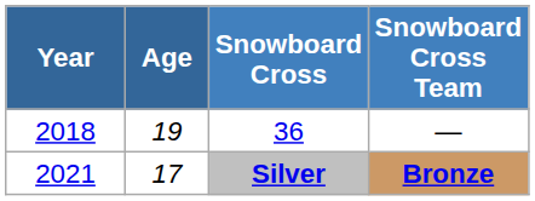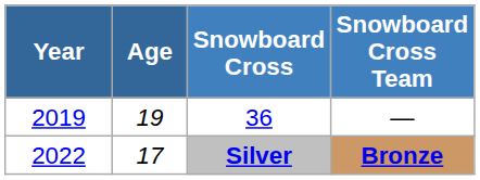36 | Year: 2018 -> 2019
Silver | Year: 2021 -> 2022
